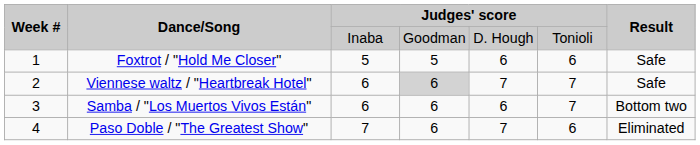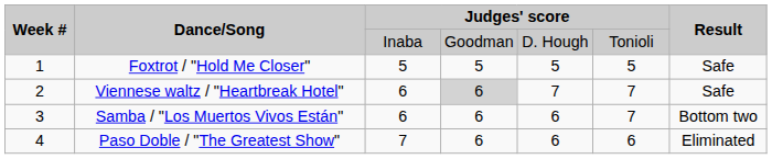Foxtrot / "Hold Me Closer" | column 5: 6 -> 5
Foxtrot / "Hold Me Closer" | column 6: 6 -> 5
Paso Doble / "The Greatest Show" | column 5: 7 -> 6
